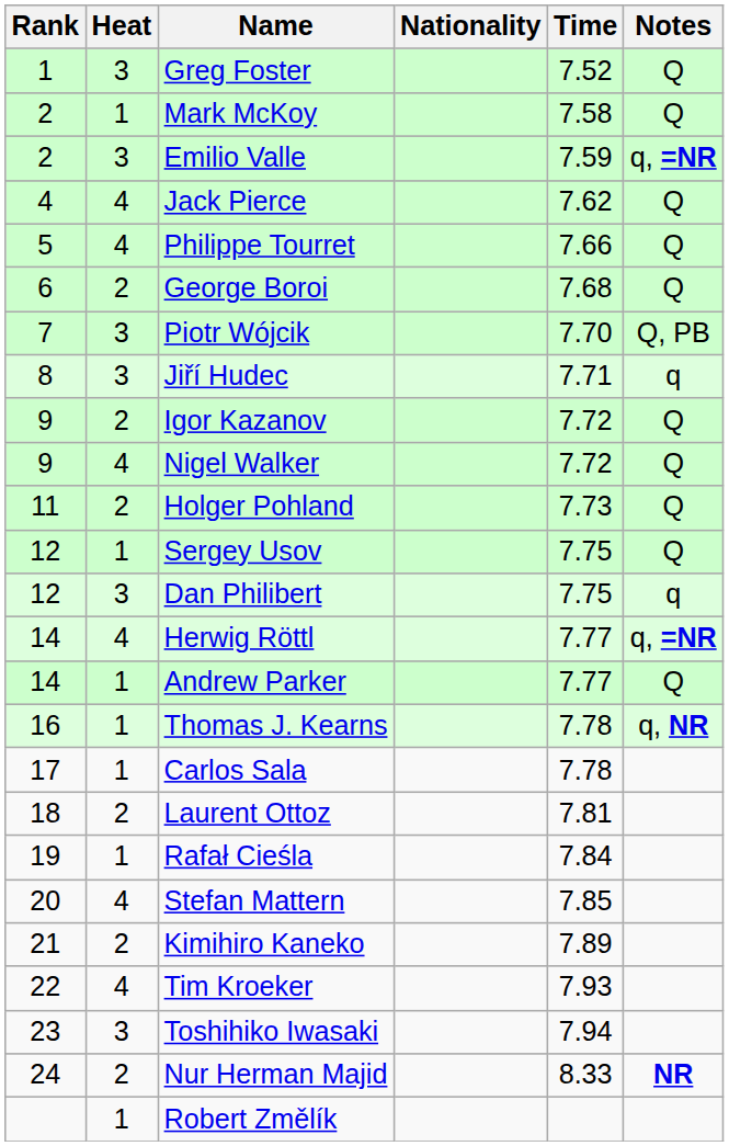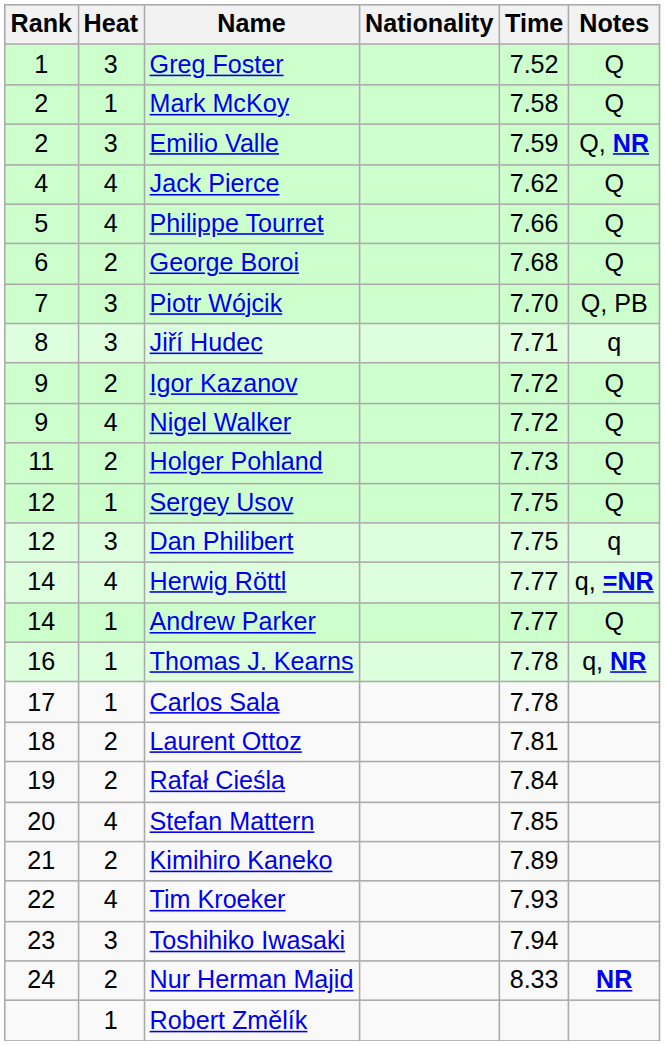Emilio Valle | Notes: q, =NR -> Q, NR
Rafał Cieśla | Heat: 1 -> 2
